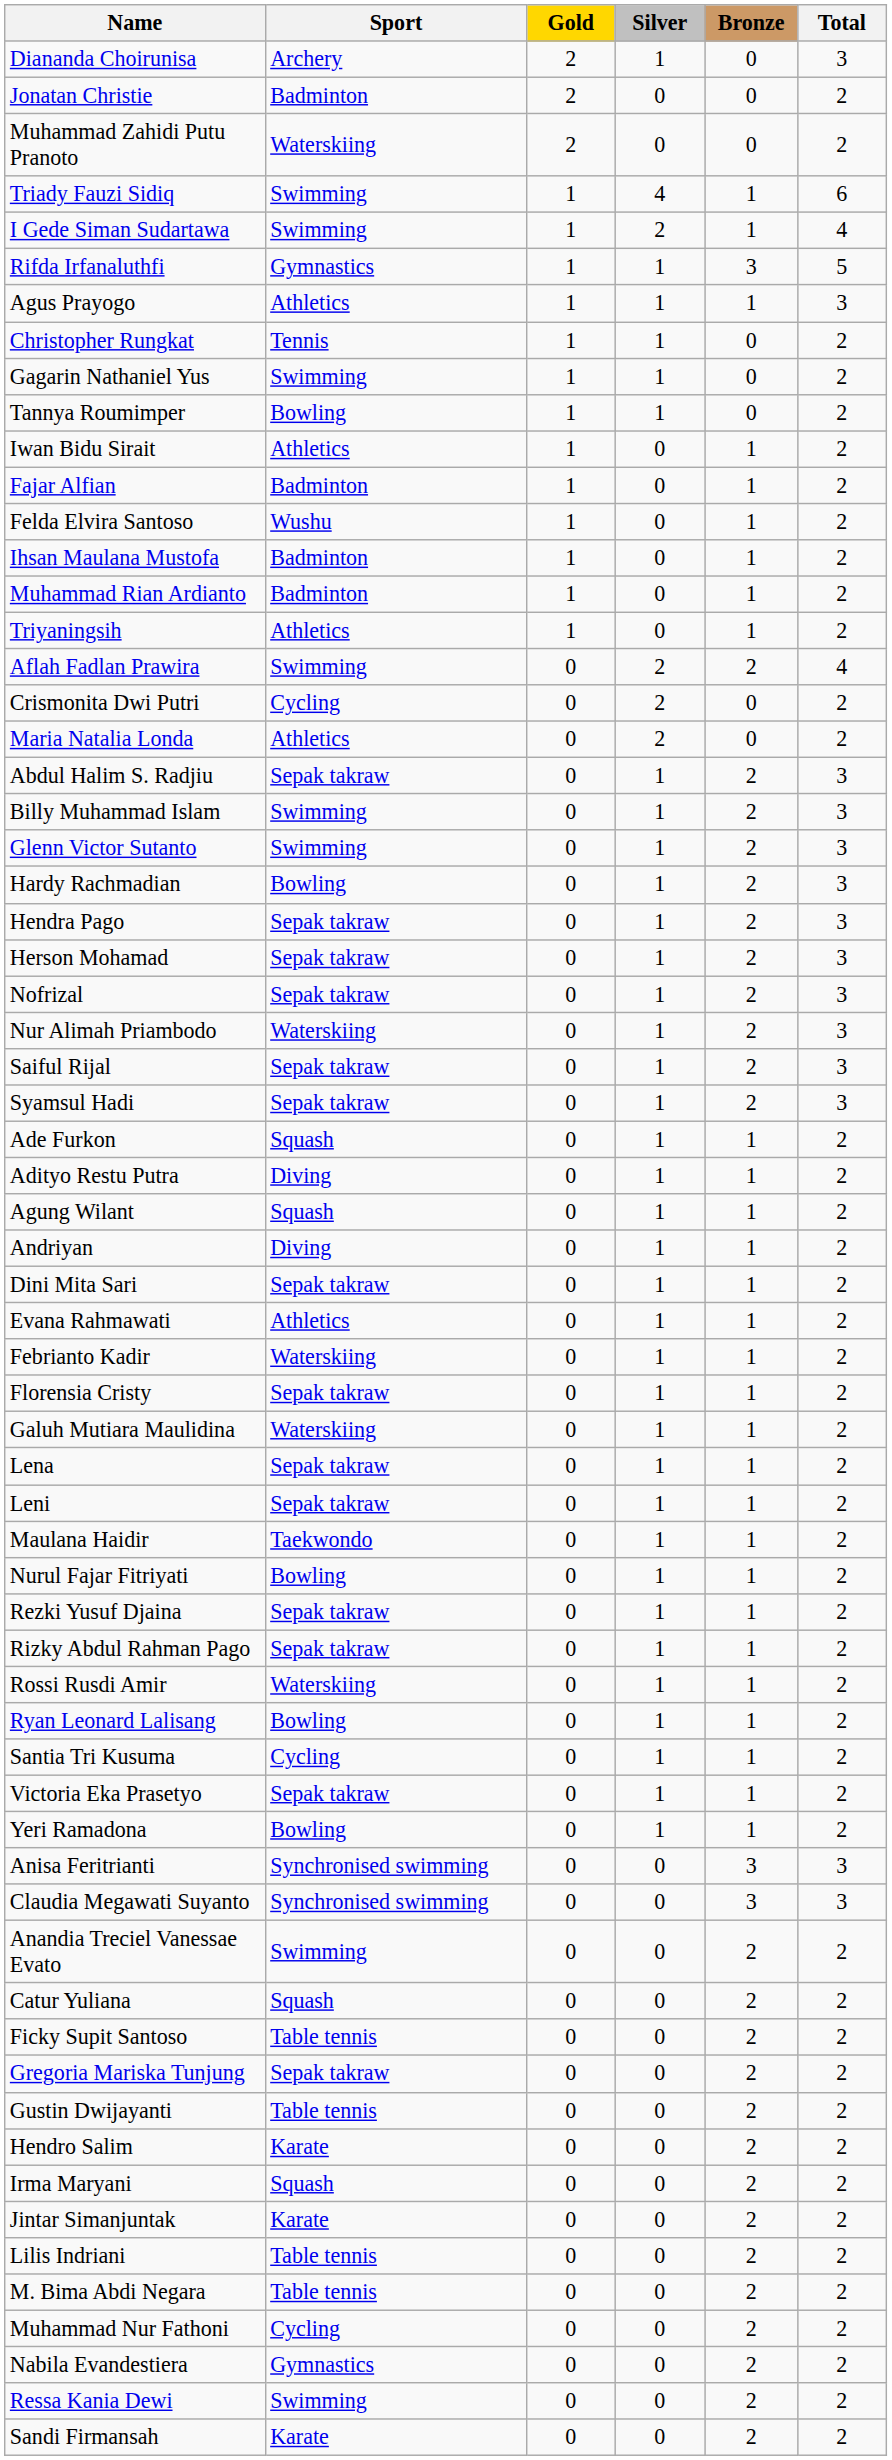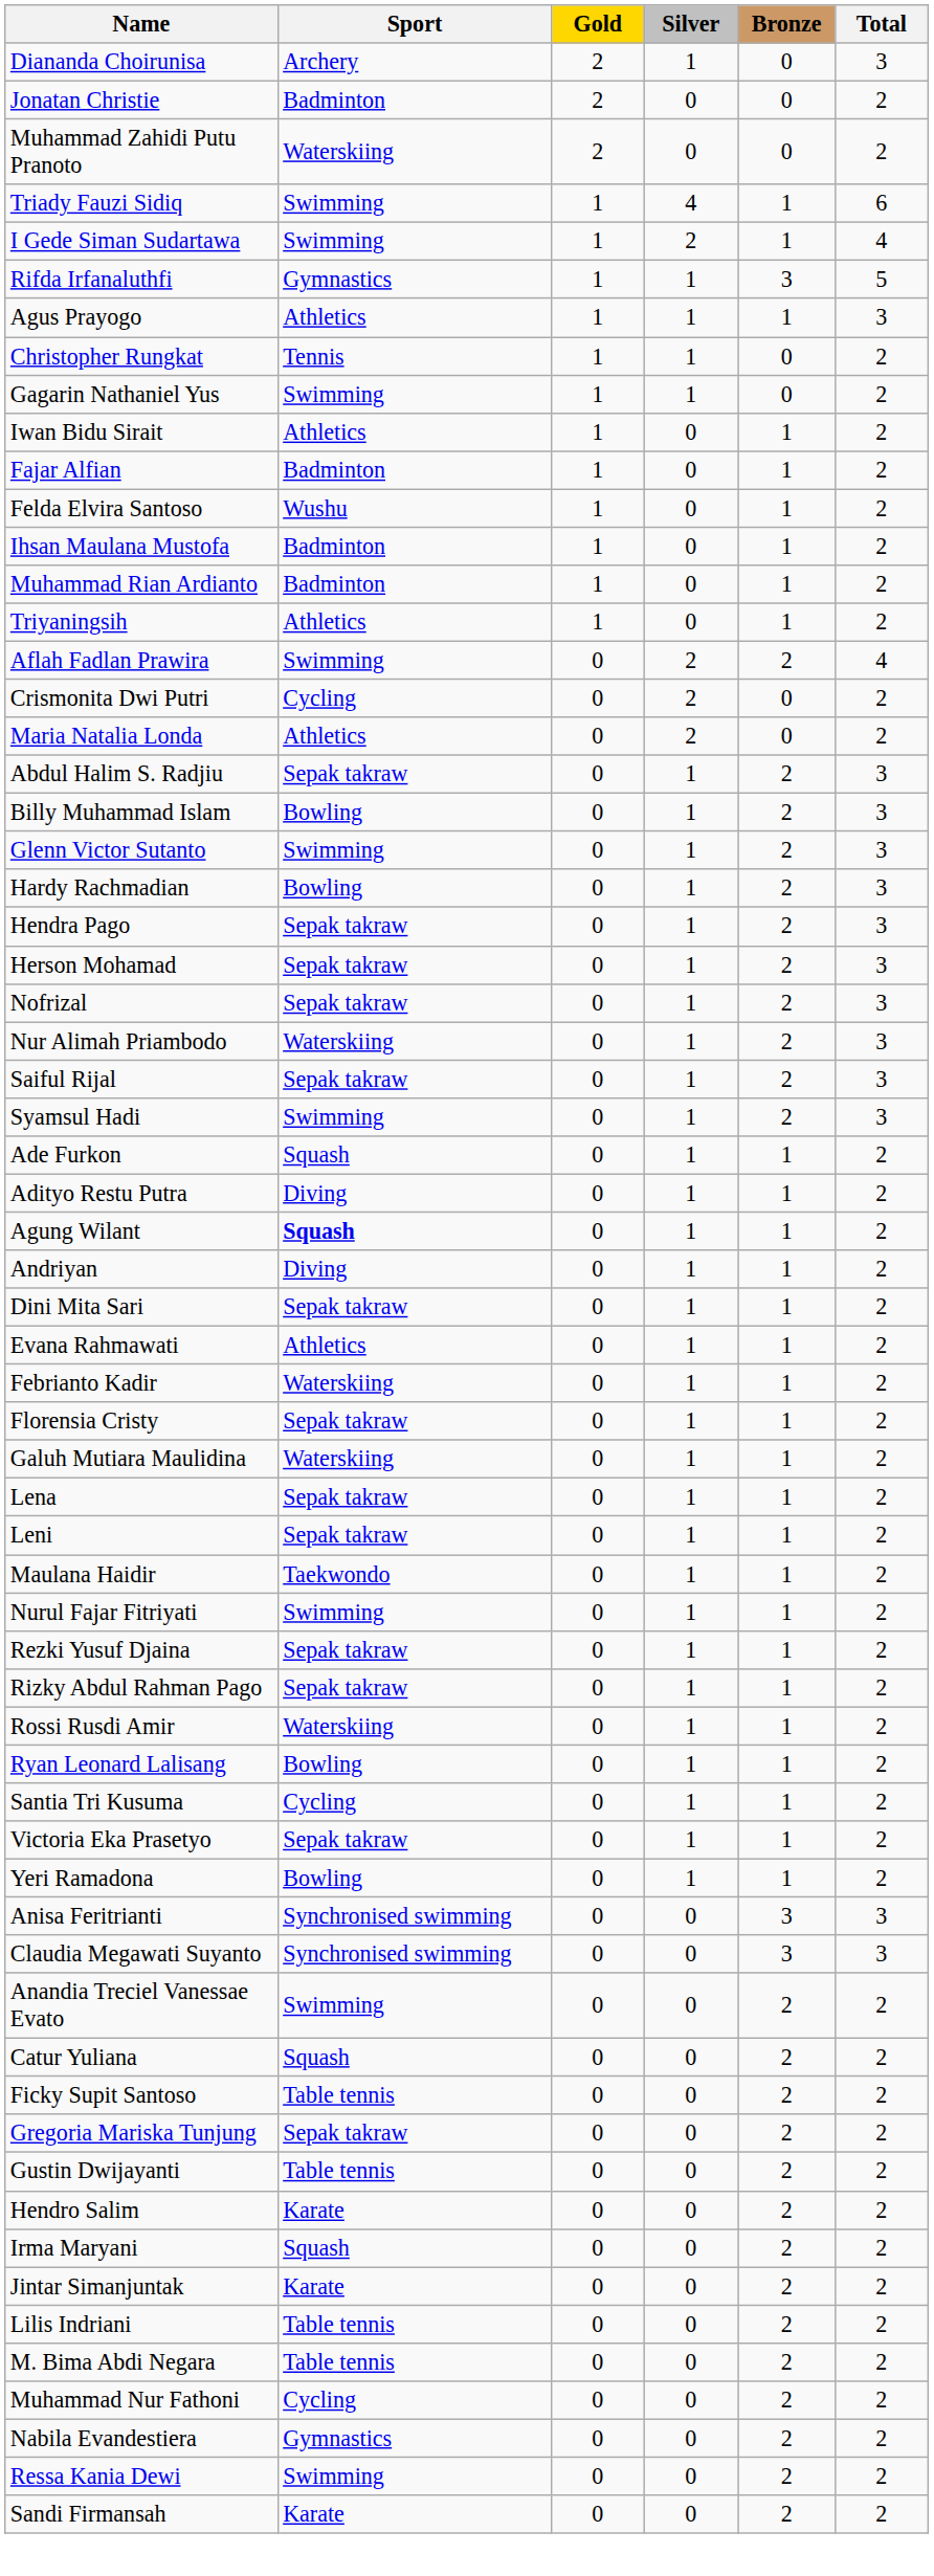- row: Tannya Roumimper | Bowling | 1 | 1 | 0 | 2
Billy Muhammad Islam | Sport: Swimming -> Bowling
Syamsul Hadi | Sport: Sepak takraw -> Swimming
Agung Wilant | Sport: normal -> bold
Nurul Fajar Fitriyati | Sport: Bowling -> Swimming
